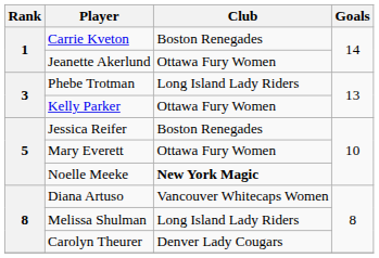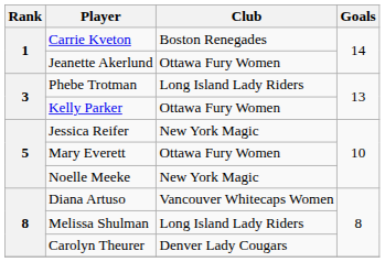Jessica Reifer | Club: Boston Renegades -> New York Magic
Noelle Meeke | Club: bold -> normal
